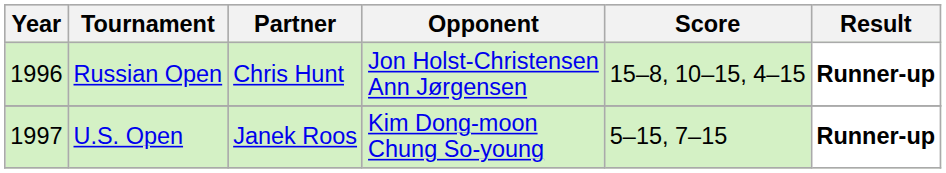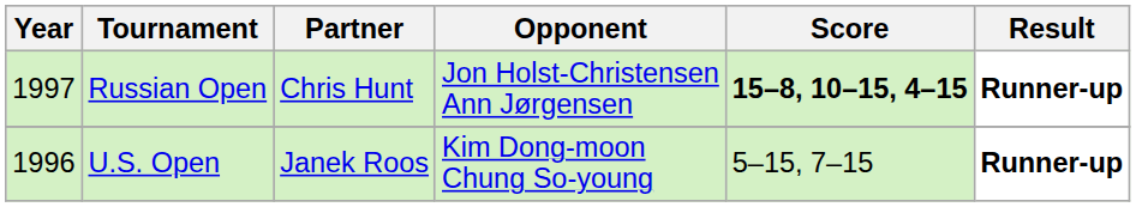Russian Open | Year: 1996 -> 1997
Russian Open | Score: normal -> bold
U.S. Open | Year: 1997 -> 1996
